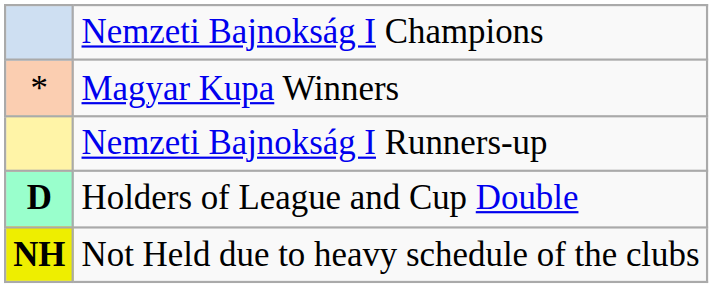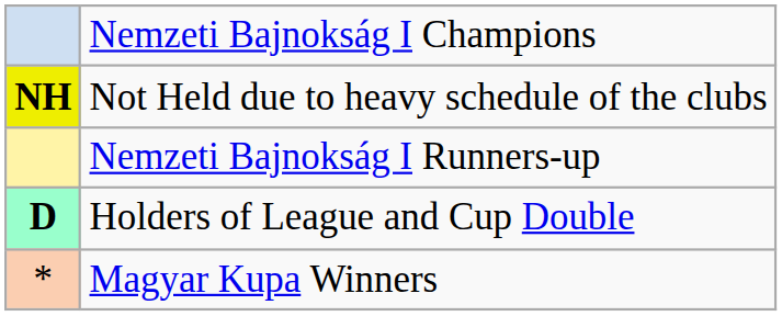rows swapped: Magyar Kupa Winners <-> Not Held due to heavy schedule of the clubs
